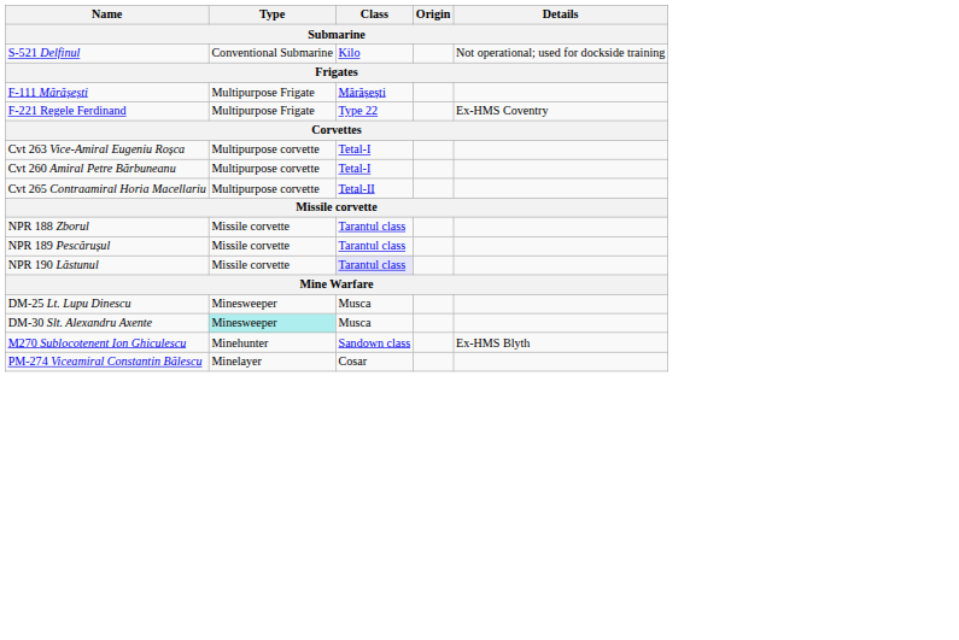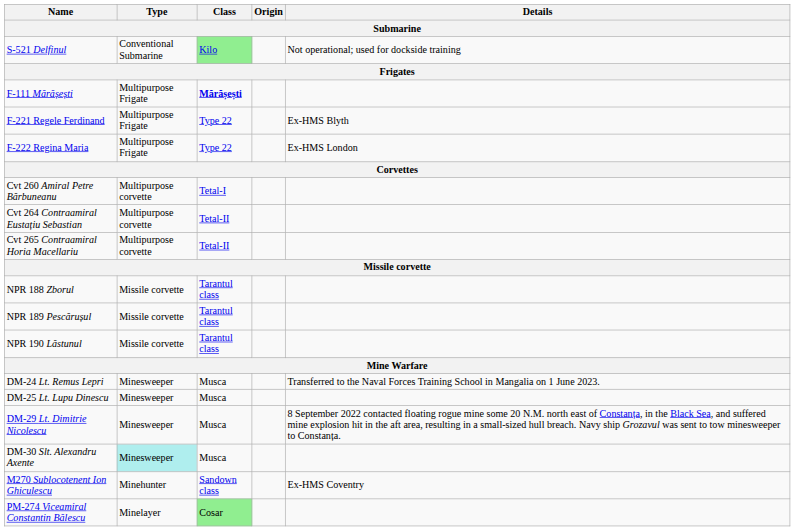S-521 Delfinul | Class: no background -> lightgreen background
F-111 Mărășești | Class: normal -> bold
F-221 Regele Ferdinand | Details: Ex-HMS Coventry -> Ex-HMS Blyth
+ row: F-222 Regina Maria | Multipurpose Frigate | Type 22 | Ex-HMS London
- row: Cvt 263 Vice-Amiral Eugeniu Roșca | Multipurpose corvette | Tetal-I
+ row: Cvt 264 Contraamiral Eustațiu Sebastian | Multipurpose corvette | Tetal-II
NPR 190 Lăstunul | Class: lavender background -> no background
+ row: DM-24 Lt. Remus Lepri | Minesweeper | Musca | Transferred to the Naval Forces Training School in Mangalia on 1 June 2023.
+ row: DM-29 Lt. Dimitrie Nicolescu | Minesweeper | Musca | 8 September 2022 contacted floating rogue mine some 20 N.M. north east of Constanța, in the Black Sea, and suffered mine explosion hit in the aft area, resulting in a small-sized hull breach. Navy ship Grozavul was sent to tow minesweeper to Constanța.
M270 Sublocotenent Ion Ghiculescu | Details: Ex-HMS Blyth -> Ex-HMS Coventry
PM-274 Viceamiral Constantin Bălescu | Class: no background -> lightgreen background
